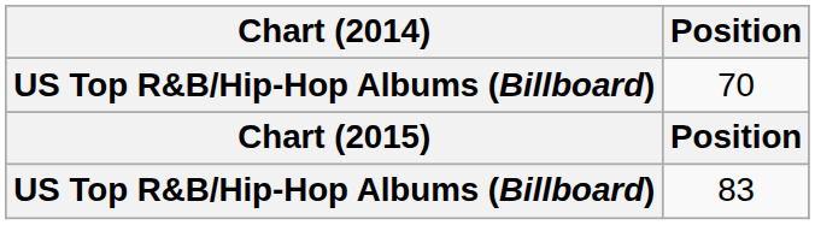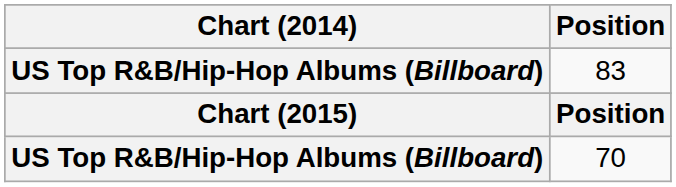rows swapped: 70 <-> 83
